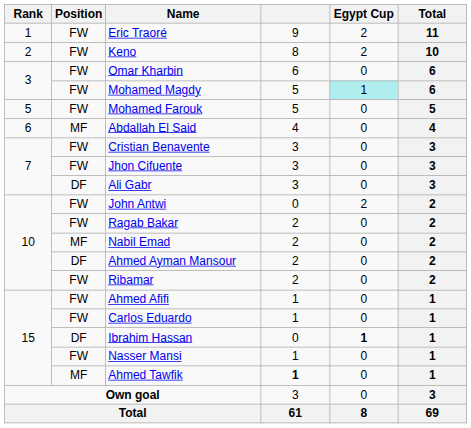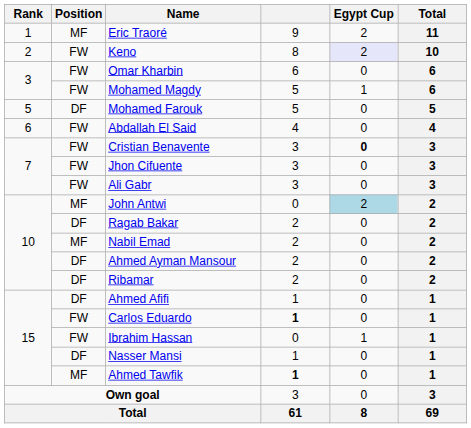Eric Traoré | Position: FW -> MF
Keno | Egypt Cup: no background -> lavender background
Mohamed Magdy | Egypt Cup: paleturquoise background -> no background
Mohamed Farouk | Position: FW -> DF
Abdallah El Said | Position: MF -> FW
Cristian Benavente | Egypt Cup: normal -> bold
Ali Gabr | Position: DF -> FW
John Antwi | Position: FW -> MF
John Antwi | Egypt Cup: no background -> lightblue background
Ragab Bakar | Position: FW -> DF
Ribamar | Position: FW -> DF
Ahmed Afifi | Position: FW -> DF
Carlos Eduardo | column 4: normal -> bold
Ibrahim Hassan | Position: DF -> FW
Ibrahim Hassan | Egypt Cup: bold -> normal
Nasser Mansi | Position: FW -> DF
